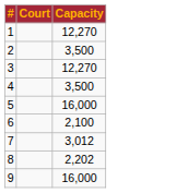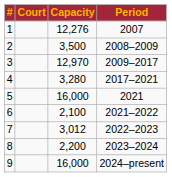+ column: Period | 2007 | 2008–2009 | 2009–2017 | 2017–2021 | 2021 | 2021–2022 | 2022–2023 | 2023–2024 | 2024–present
1 | Capacity: 12,270 -> 12,276
3 | Capacity: 12,270 -> 12,970
4 | Capacity: 3,500 -> 3,280
8 | Capacity: 2,202 -> 2,200
